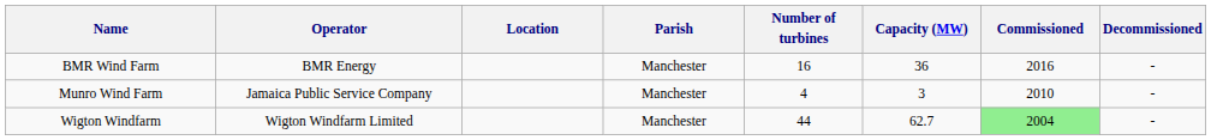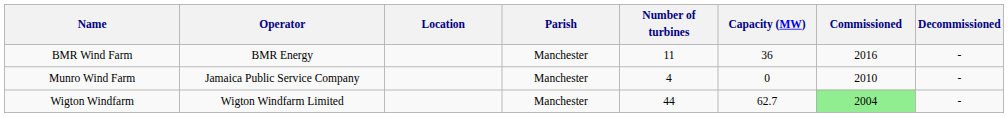BMR Wind Farm | Number of turbines: 16 -> 11
Munro Wind Farm | Capacity (MW): 3 -> 0
